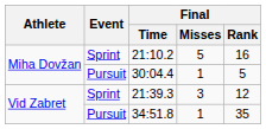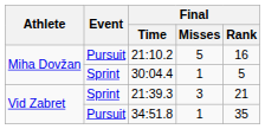21:10.2 | Event: Sprint -> Pursuit
30:04.4 | Event: Pursuit -> Sprint
21:39.3 | Final / Rank: 12 -> 21
